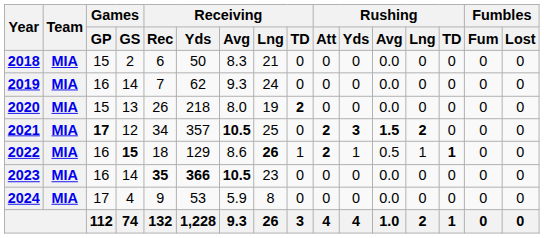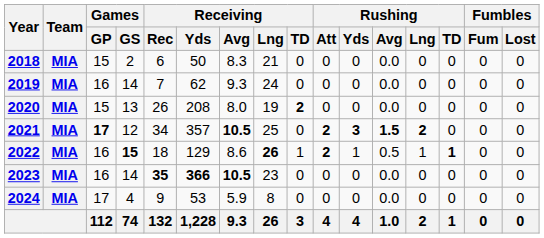2020 | Receiving / Yds: 218 -> 208
